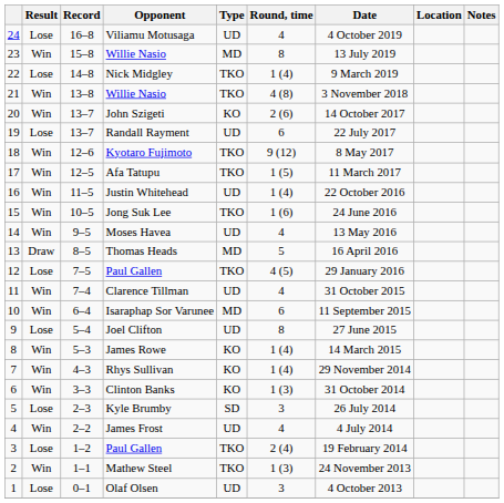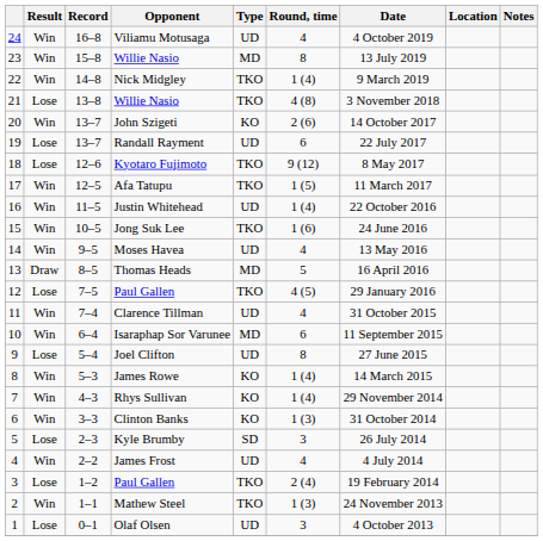Viliamu Motusaga | Result: Lose -> Win
Nick Midgley | Result: Lose -> Win
21 / Willie Nasio | Result: Win -> Lose
Kyotaro Fujimoto | Result: Win -> Lose
